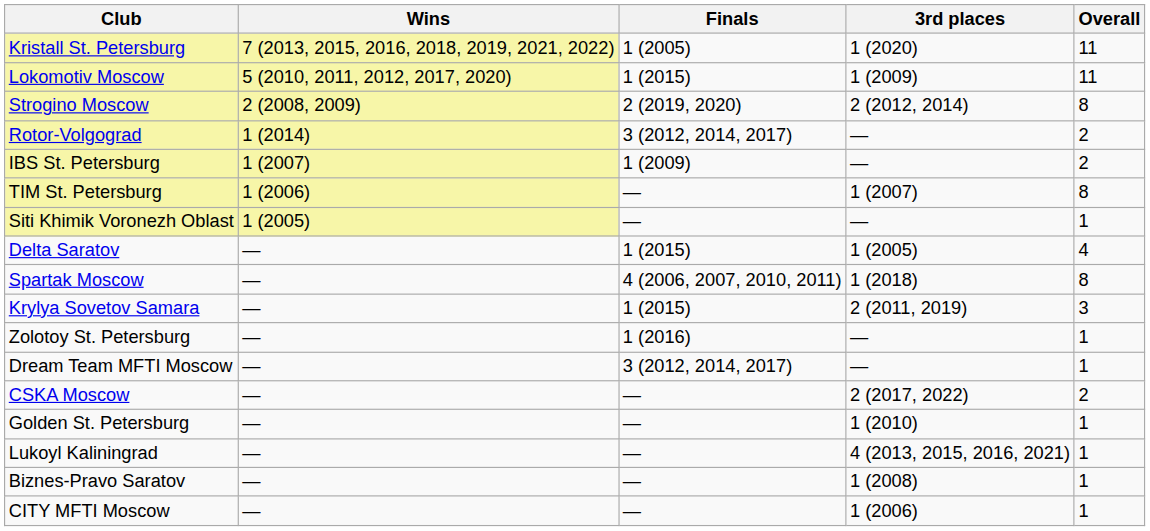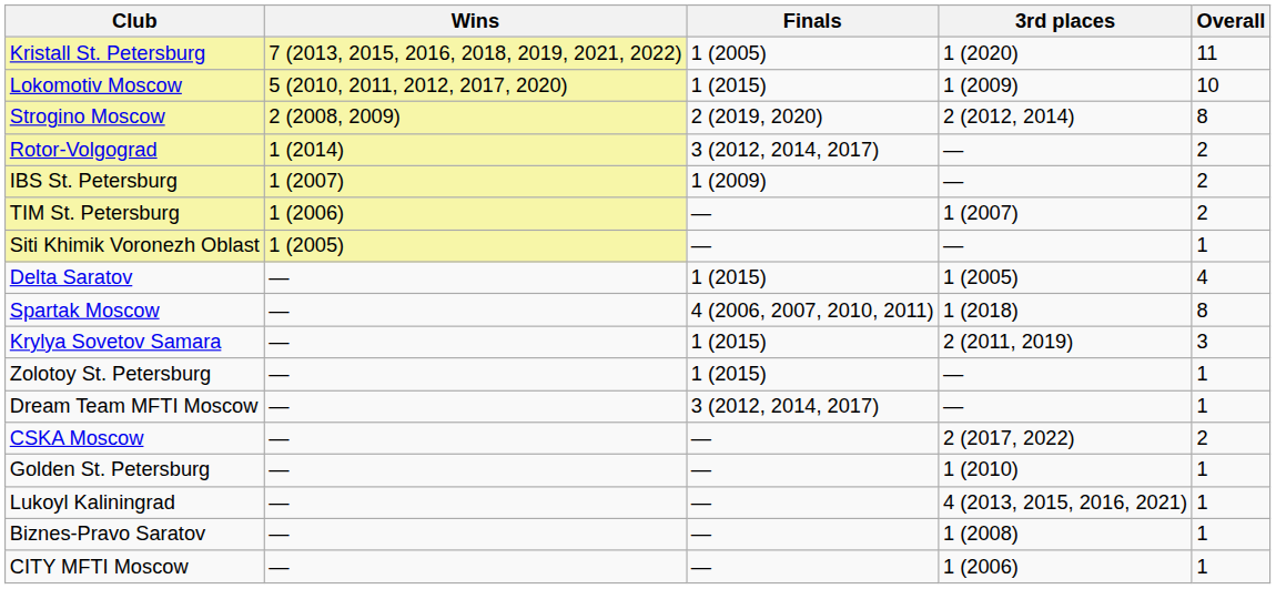Lokomotiv Moscow | Overall: 11 -> 10
TIM St. Petersburg | Overall: 8 -> 2
Zolotoy St. Petersburg | Finals: 1 (2016) -> 1 (2015)
